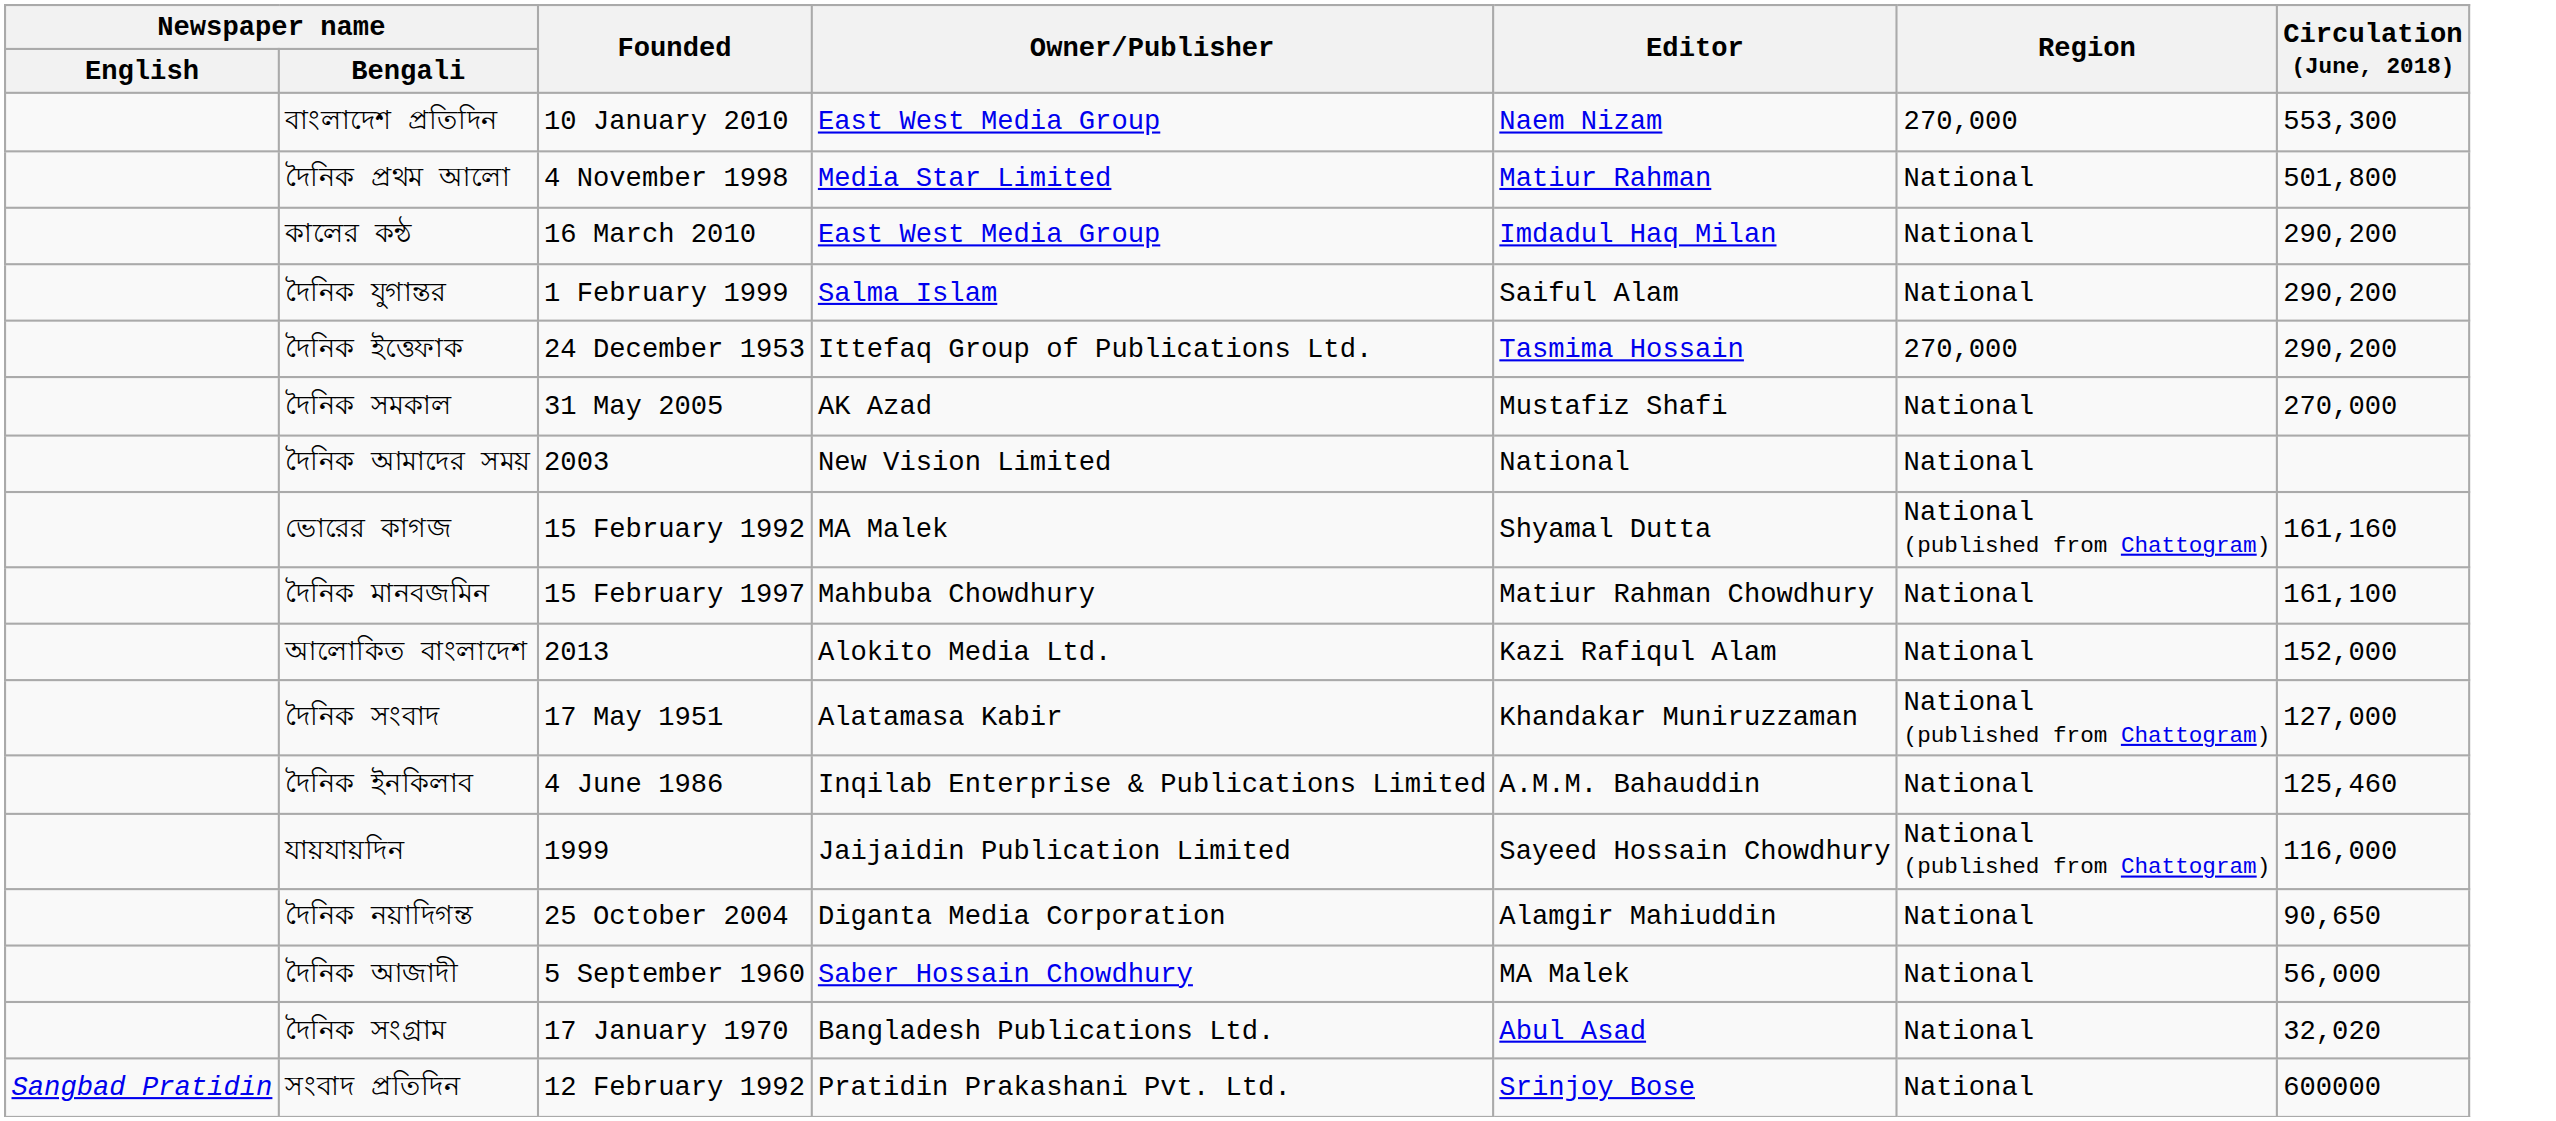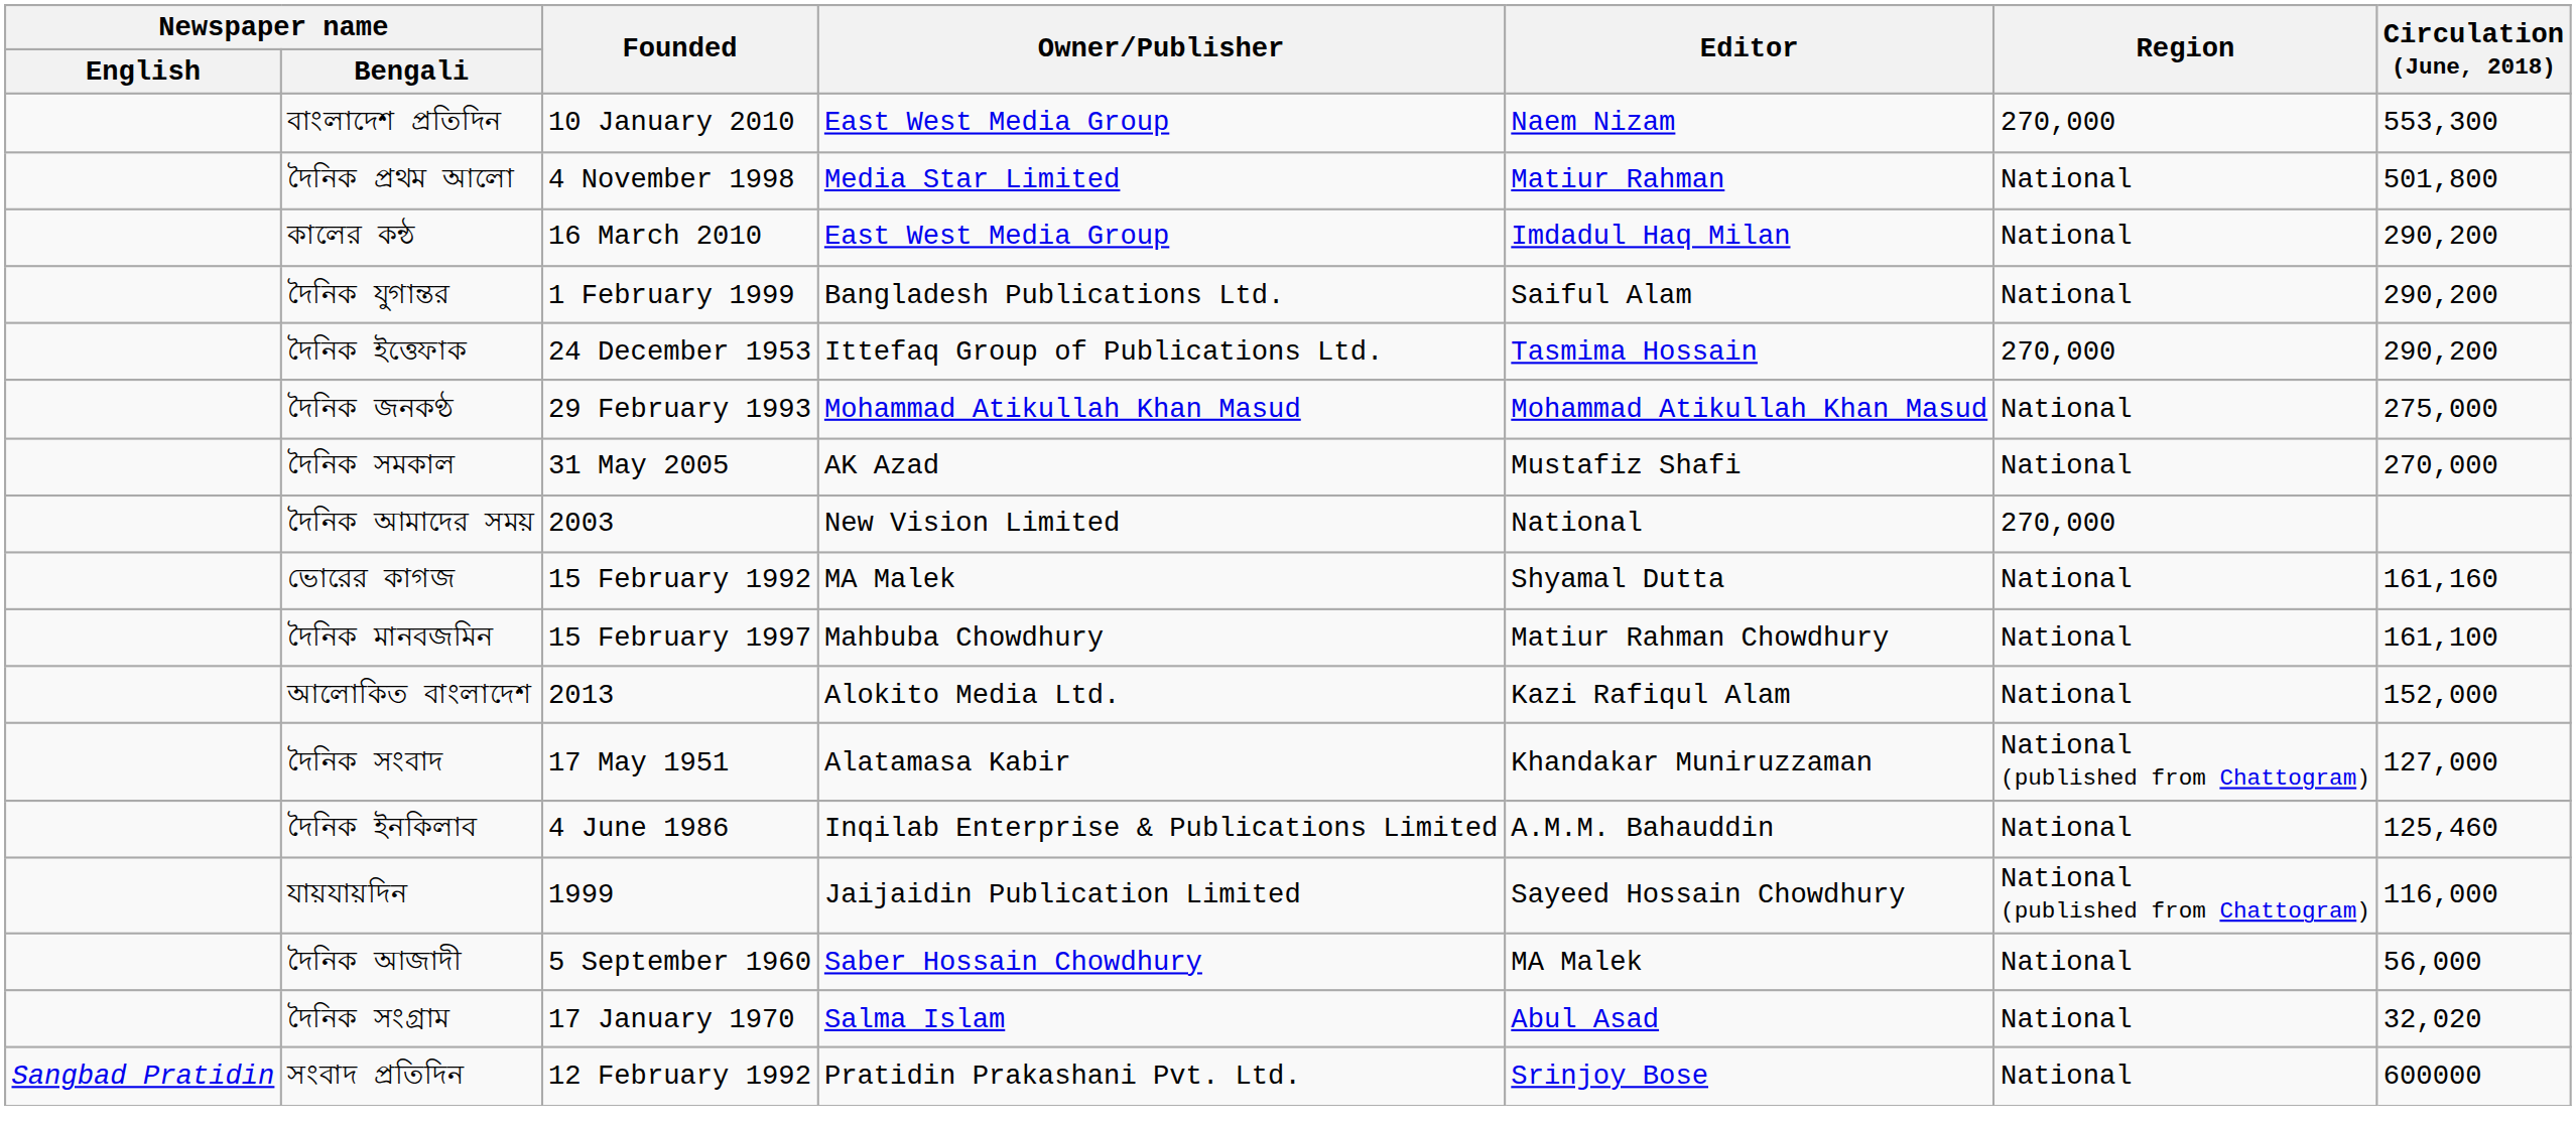দৈনিক যুগান্তর | Owner/Publisher: Salma Islam -> Bangladesh Publications Ltd.
+ row: দৈনিক জনকণ্ঠ | 29 February 1993 | Mohammad Atikullah Khan Masud | Mohammad Atikullah Khan Masud | National | 275,000
দৈনিক আমাদের সময় | Region: National -> 270,000
ভোরের কাগজ | Region: National (published from Chattogram) -> National
- row: দৈনিক নয়াদিগন্ত | 25 October 2004 | Diganta Media Corporation | Alamgir Mahiuddin | National | 90,650
দৈনিক সংগ্রাম | Owner/Publisher: Bangladesh Publications Ltd. -> Salma Islam
